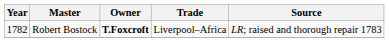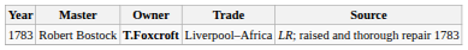Robert Bostock | Year: 1782 -> 1783
